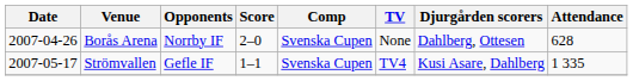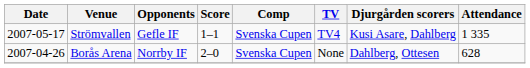rows swapped: Borås Arena <-> Strömvallen
